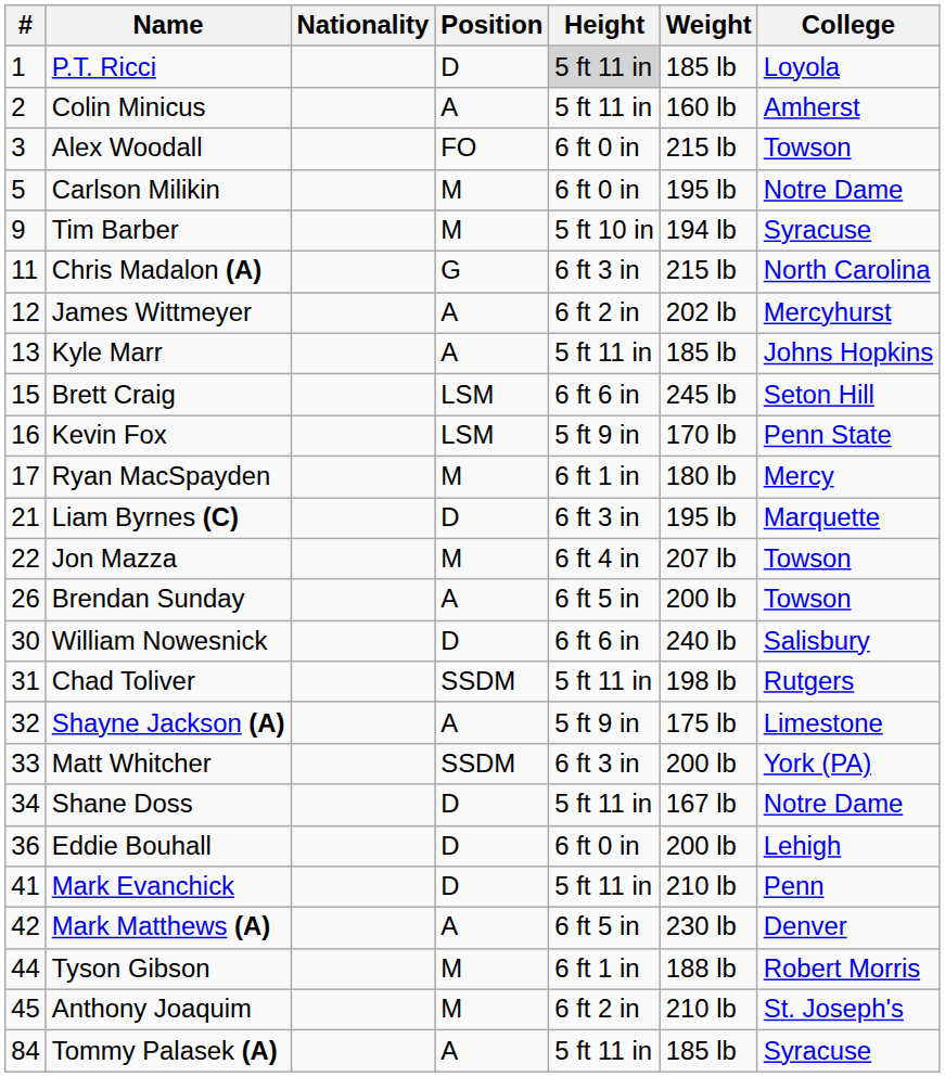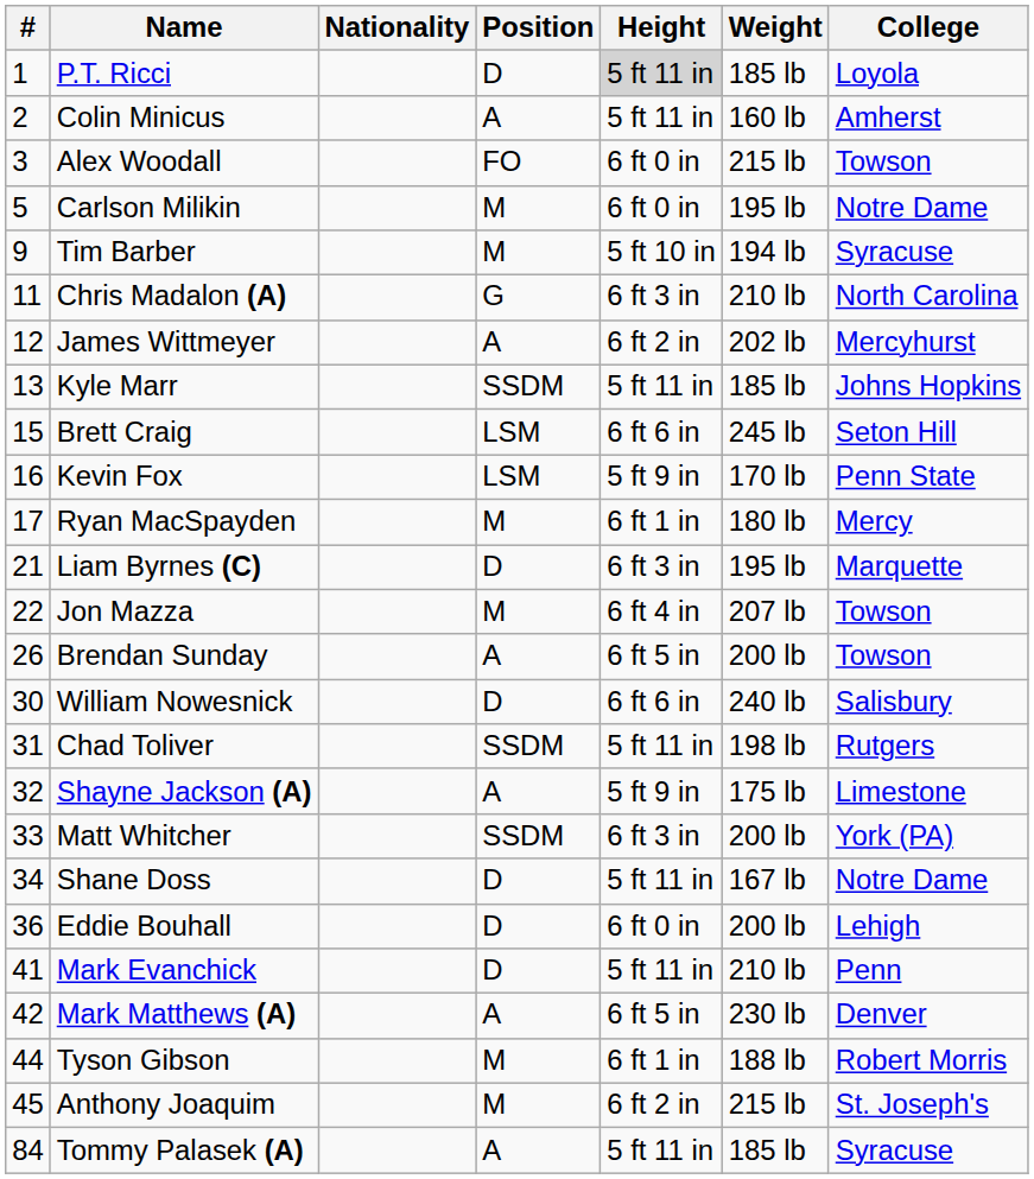Chris Madalon (A) | Weight: 215 lb -> 210 lb
Kyle Marr | Position: A -> SSDM
Anthony Joaquim | Weight: 210 lb -> 215 lb
